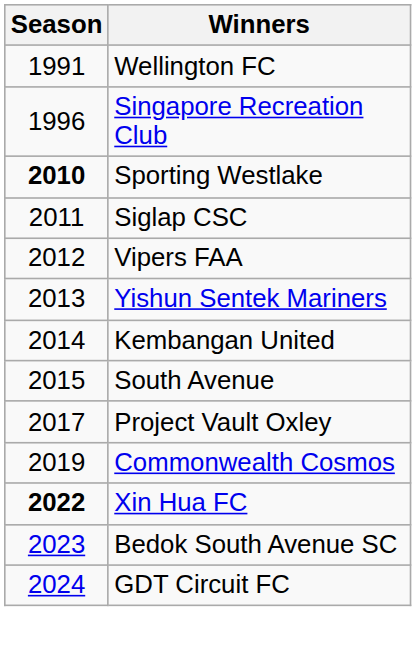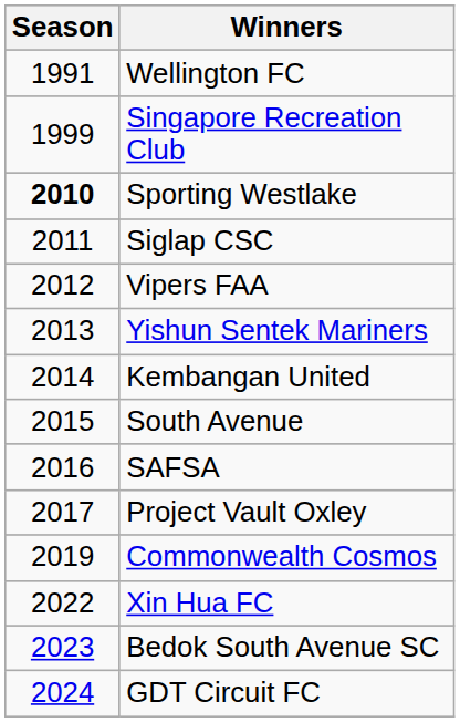Singapore Recreation Club | Season: 1996 -> 1999
+ row: 2016 | SAFSA
Xin Hua FC | Season: bold -> normal
